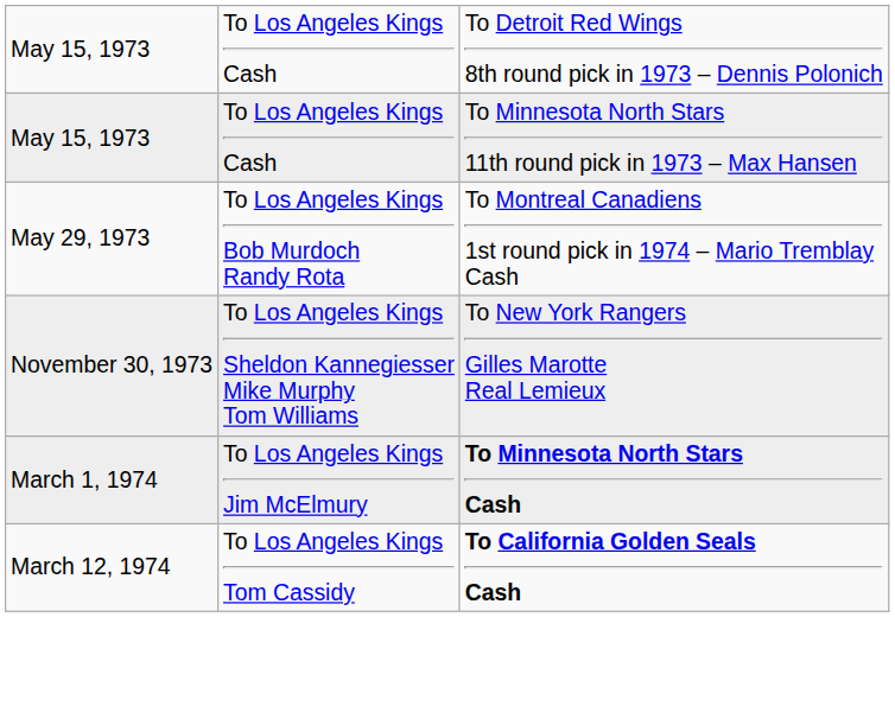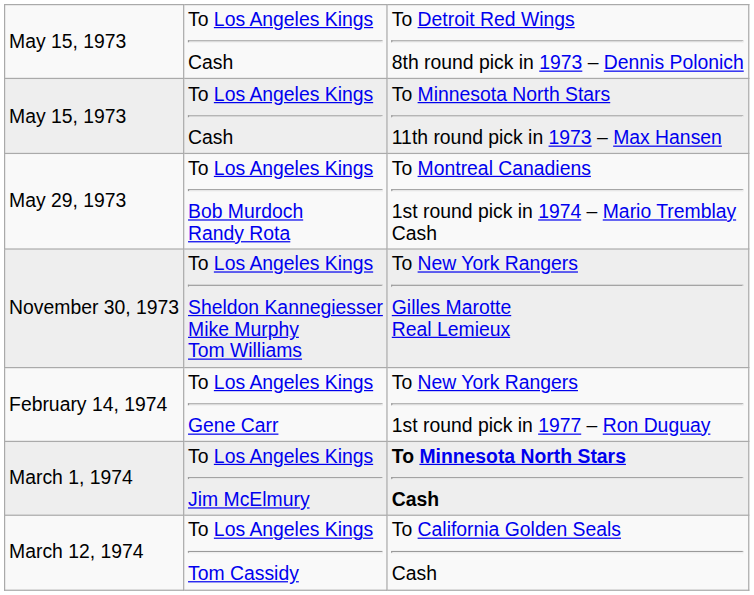+ row: February 14, 1974 | To Los Angeles Kings Gene Carr | To New York Rangers 1st round pick in 1977 – Ron Duguay
March 12, 1974 | column 3: bold -> normal
